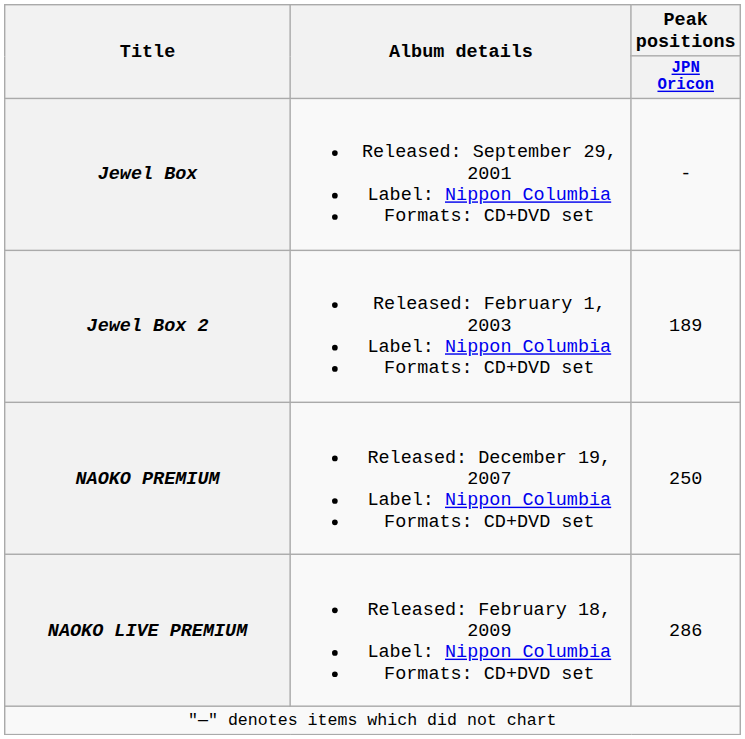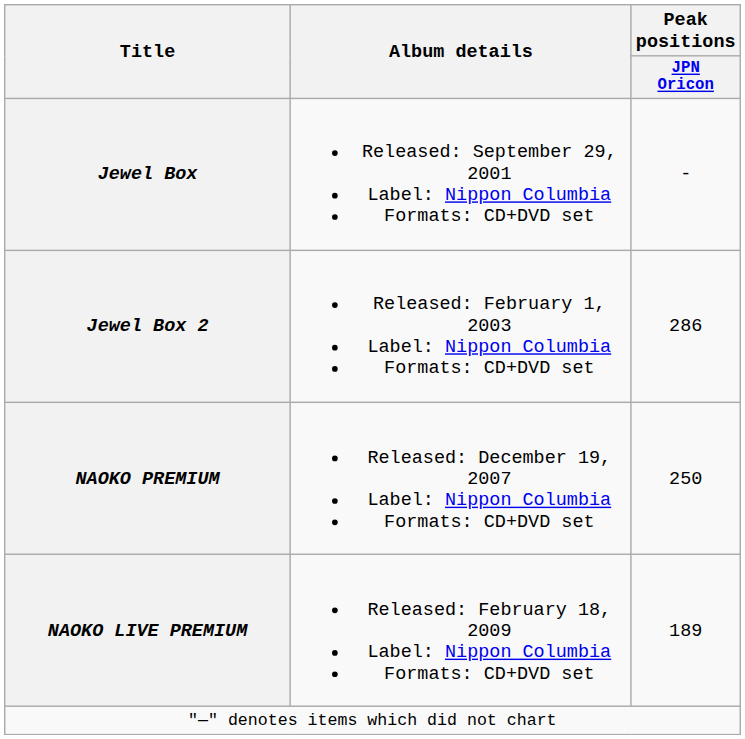Jewel Box 2 | Peak positions / JPN Oricon: 189 -> 286
NAOKO LIVE PREMIUM | Peak positions / JPN Oricon: 286 -> 189
